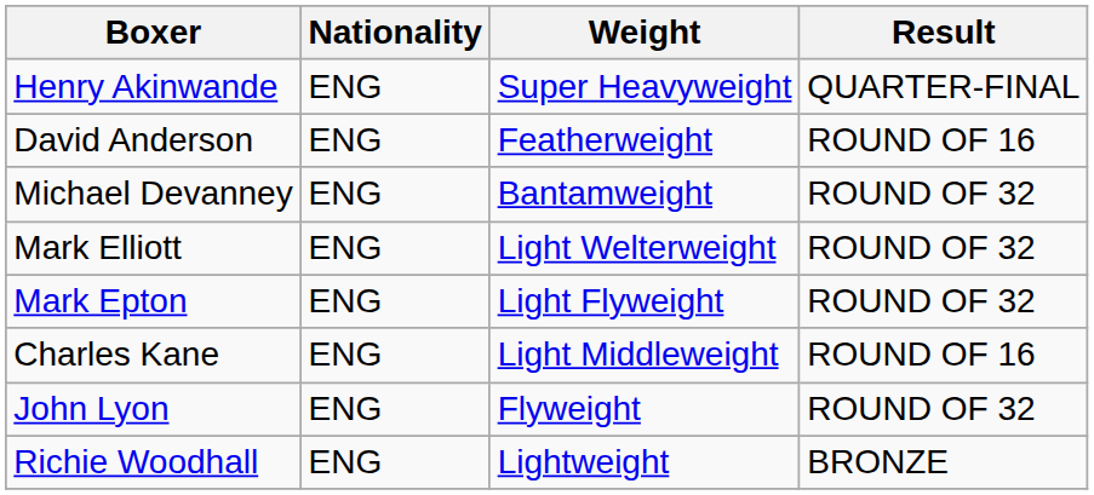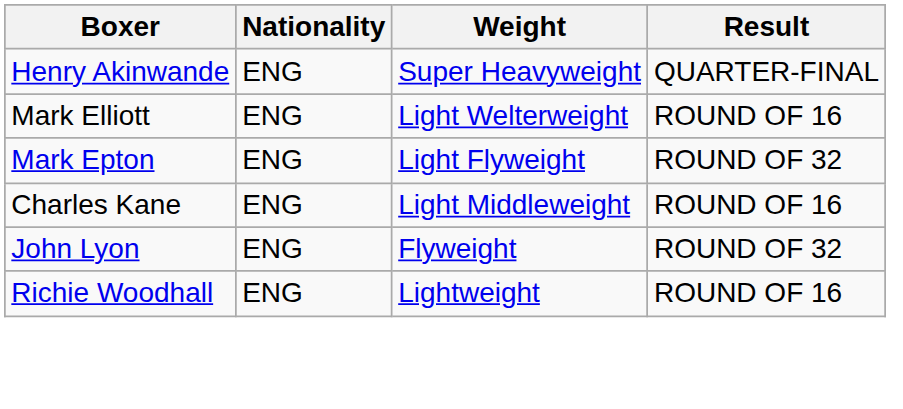- row: David Anderson | ENG | Featherweight | ROUND OF 16
- row: Michael Devanney | ENG | Bantamweight | ROUND OF 32
Mark Elliott | Result: ROUND OF 32 -> ROUND OF 16
Richie Woodhall | Result: BRONZE -> ROUND OF 16
